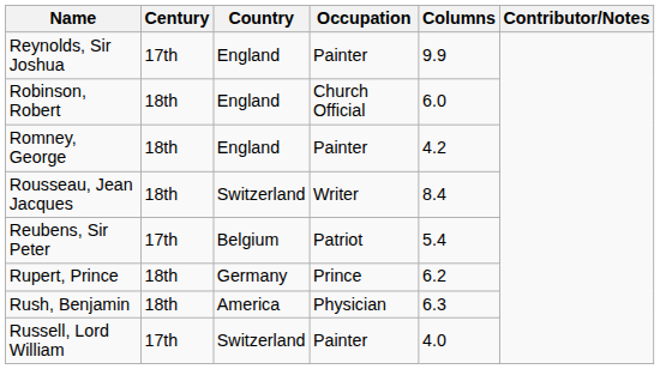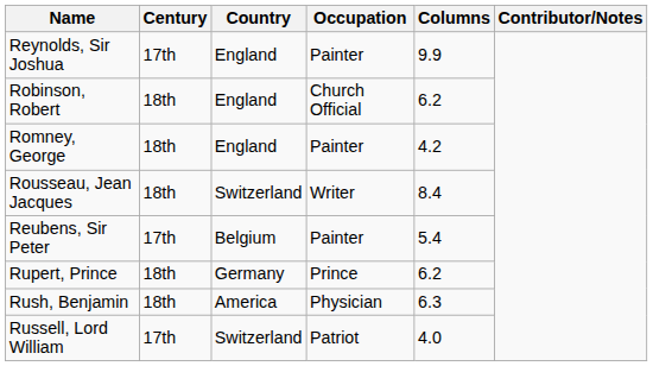Robinson, Robert | Columns: 6.0 -> 6.2
Reubens, Sir Peter | Occupation: Patriot -> Painter
Russell, Lord William | Occupation: Painter -> Patriot
